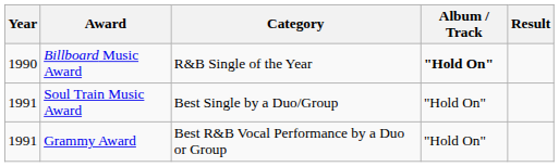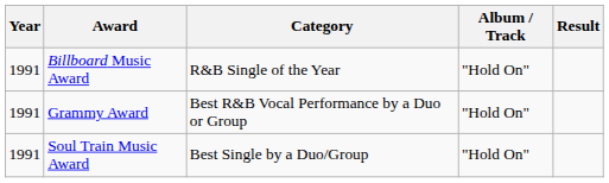Billboard Music Award | Year: 1990 -> 1991
Billboard Music Award | Album / Track: bold -> normal
rows swapped: Grammy Award <-> Soul Train Music Award
